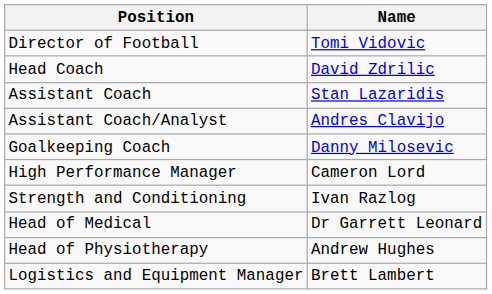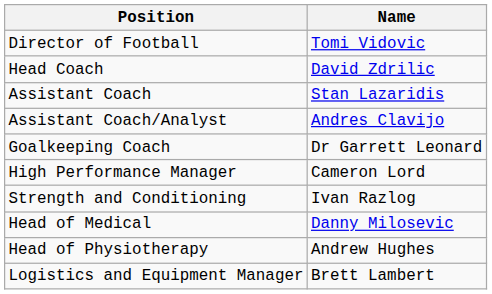Goalkeeping Coach | Name: Danny Milosevic -> Dr Garrett Leonard
Head of Medical | Name: Dr Garrett Leonard -> Danny Milosevic
